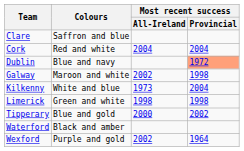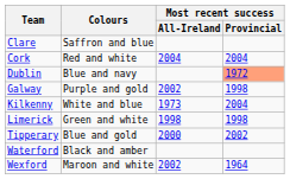Galway | Colours: Maroon and white -> Purple and gold
Wexford | Colours: Purple and gold -> Maroon and white
